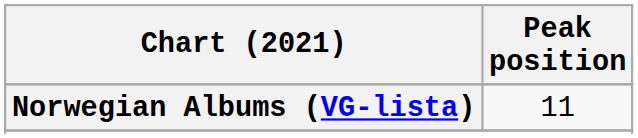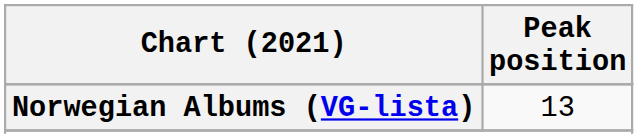Norwegian Albums (VG-lista) | Peak position: 11 -> 13
